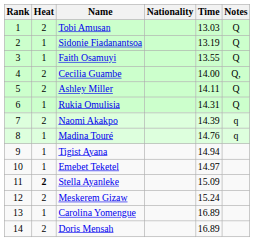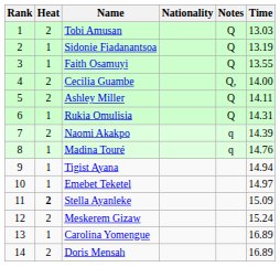columns swapped: Time <-> Notes
